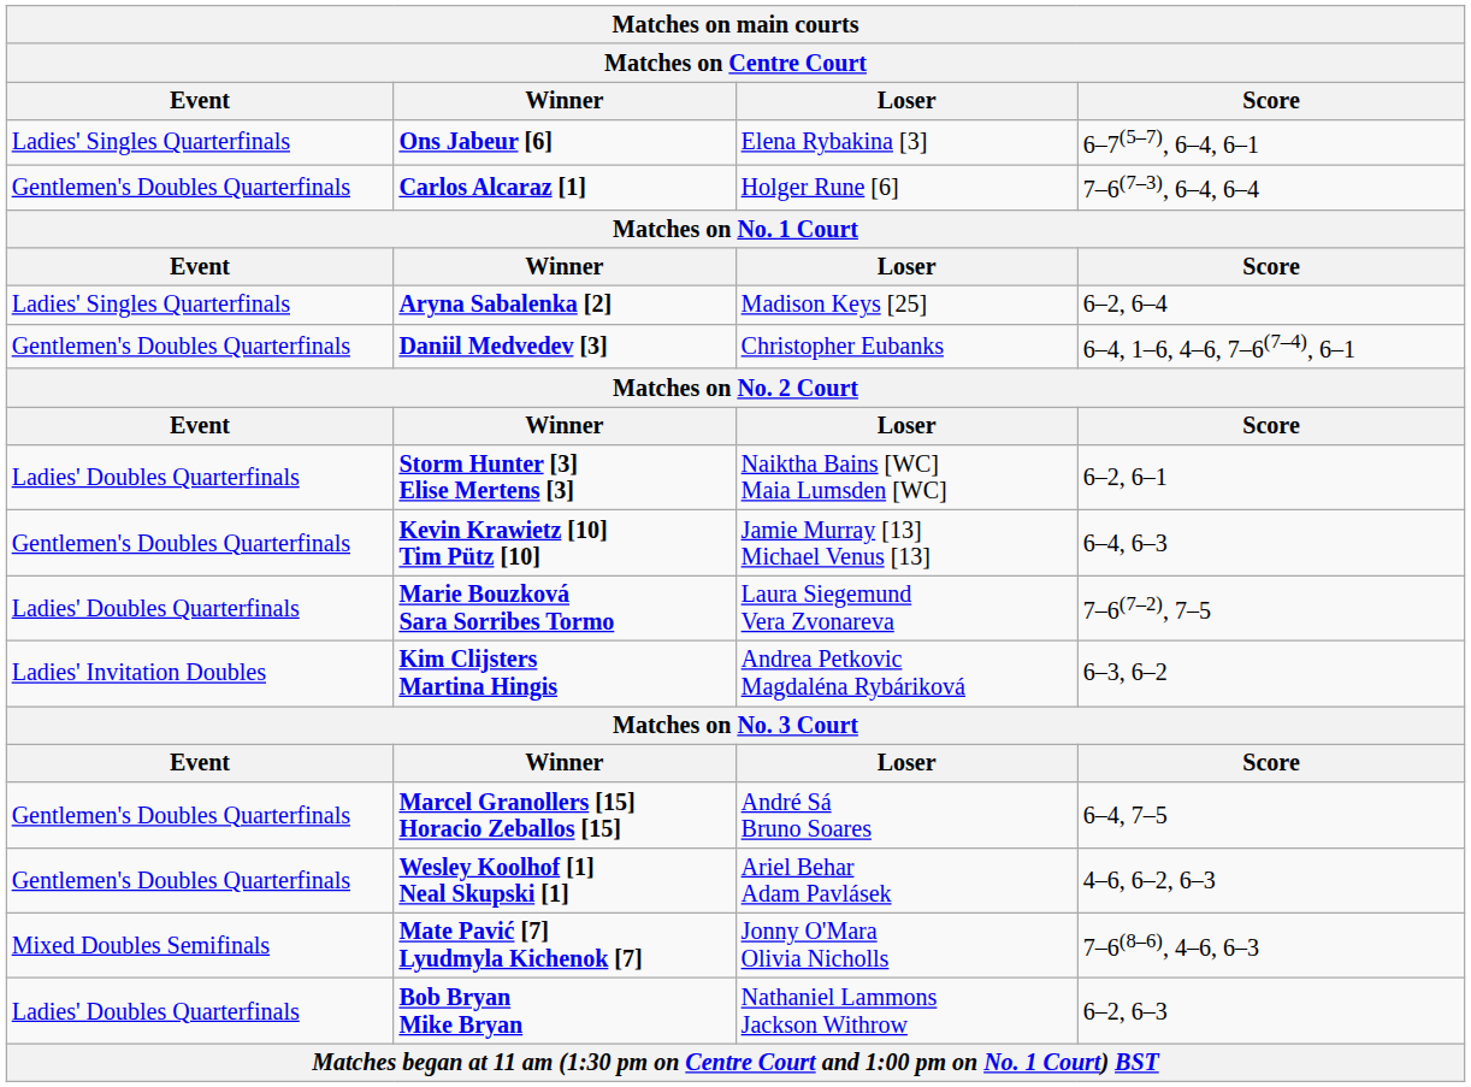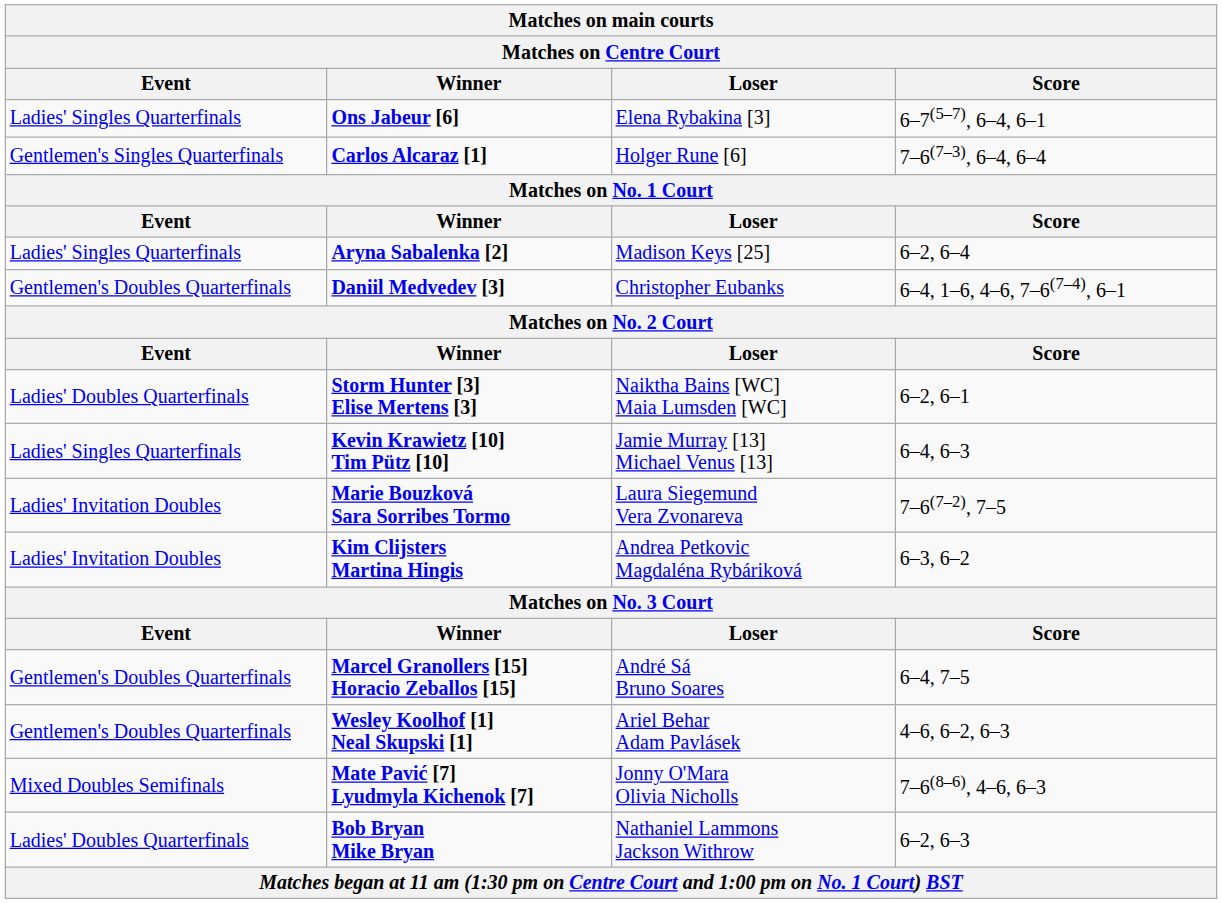Carlos Alcaraz [1] | Event: Gentlemen's Doubles Quarterfinals -> Gentlemen's Singles Quarterfinals
Kevin Krawietz [10] Tim Pütz [10] | Event: Gentlemen's Doubles Quarterfinals -> Ladies' Singles Quarterfinals
Marie Bouzková Sara Sorribes Tormo | Event: Ladies' Doubles Quarterfinals -> Ladies' Invitation Doubles
